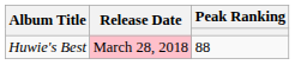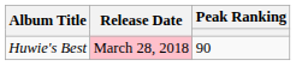Huwie's Best | Peak Ranking: 88 -> 90
